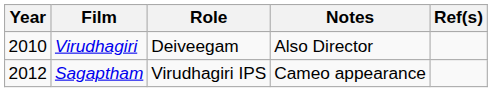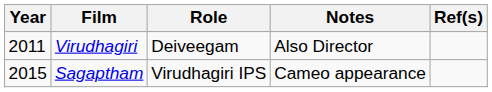Virudhagiri | Year: 2010 -> 2011
Sagaptham | Year: 2012 -> 2015
